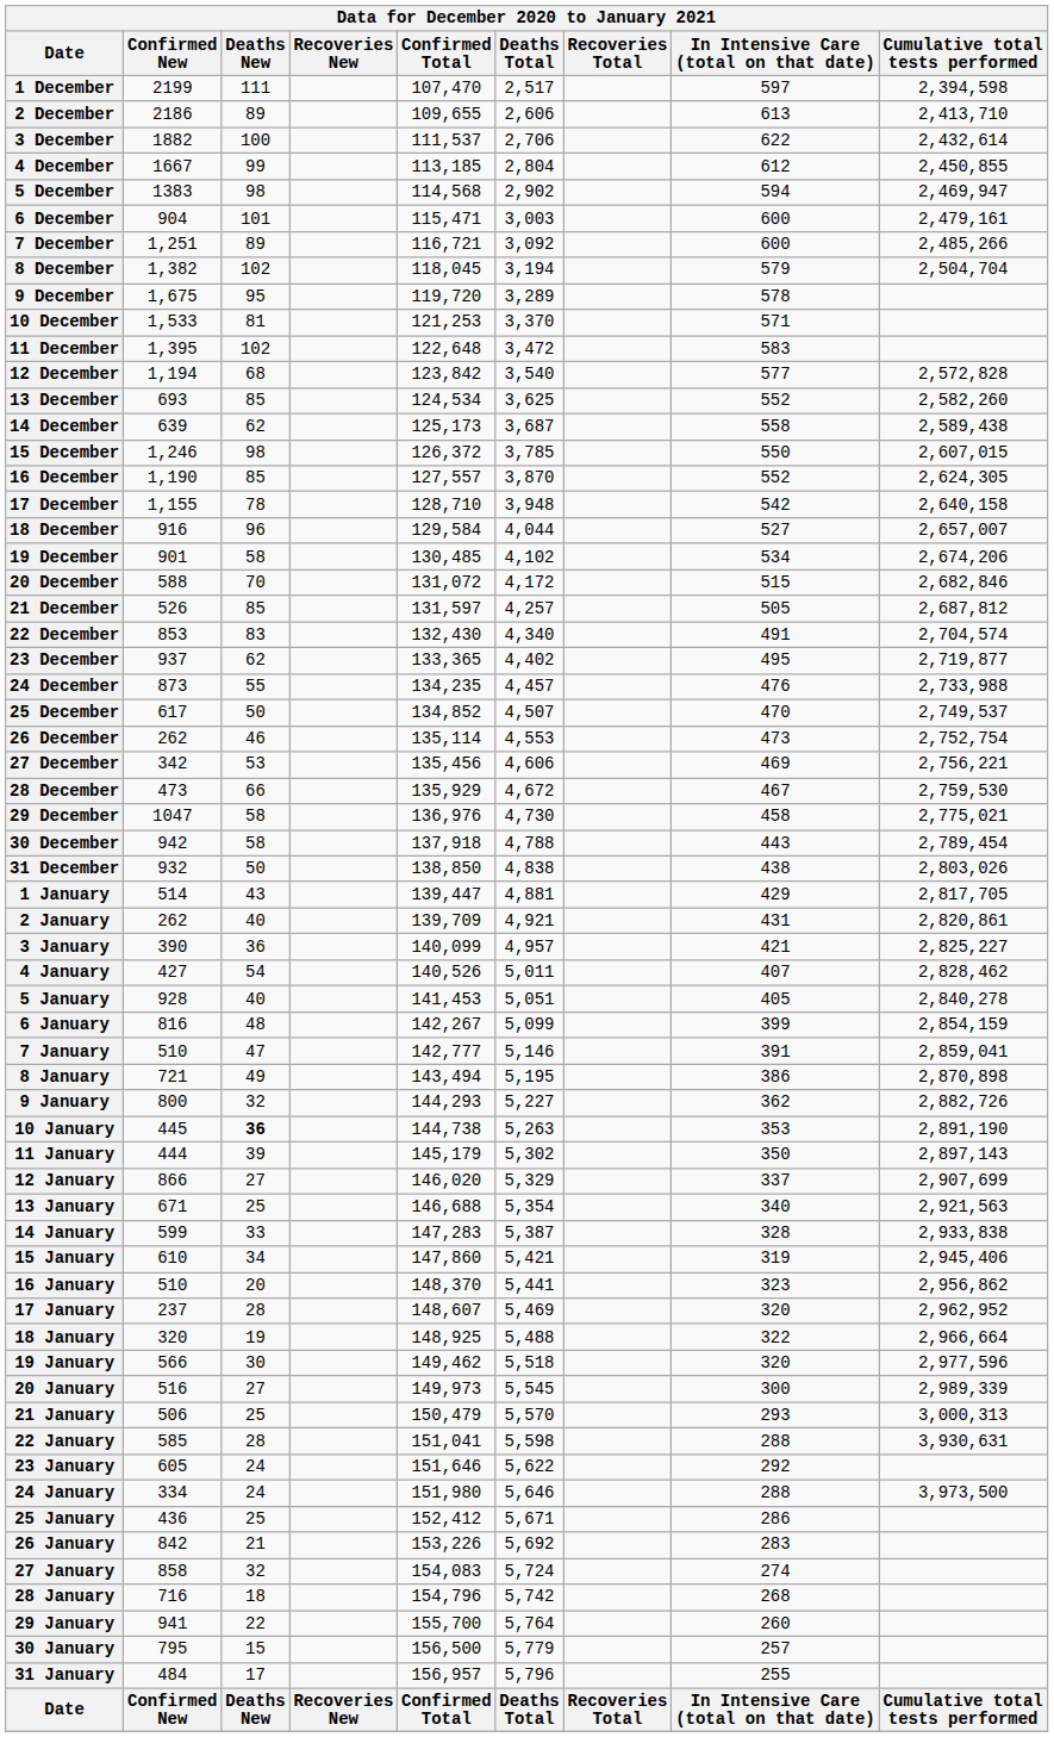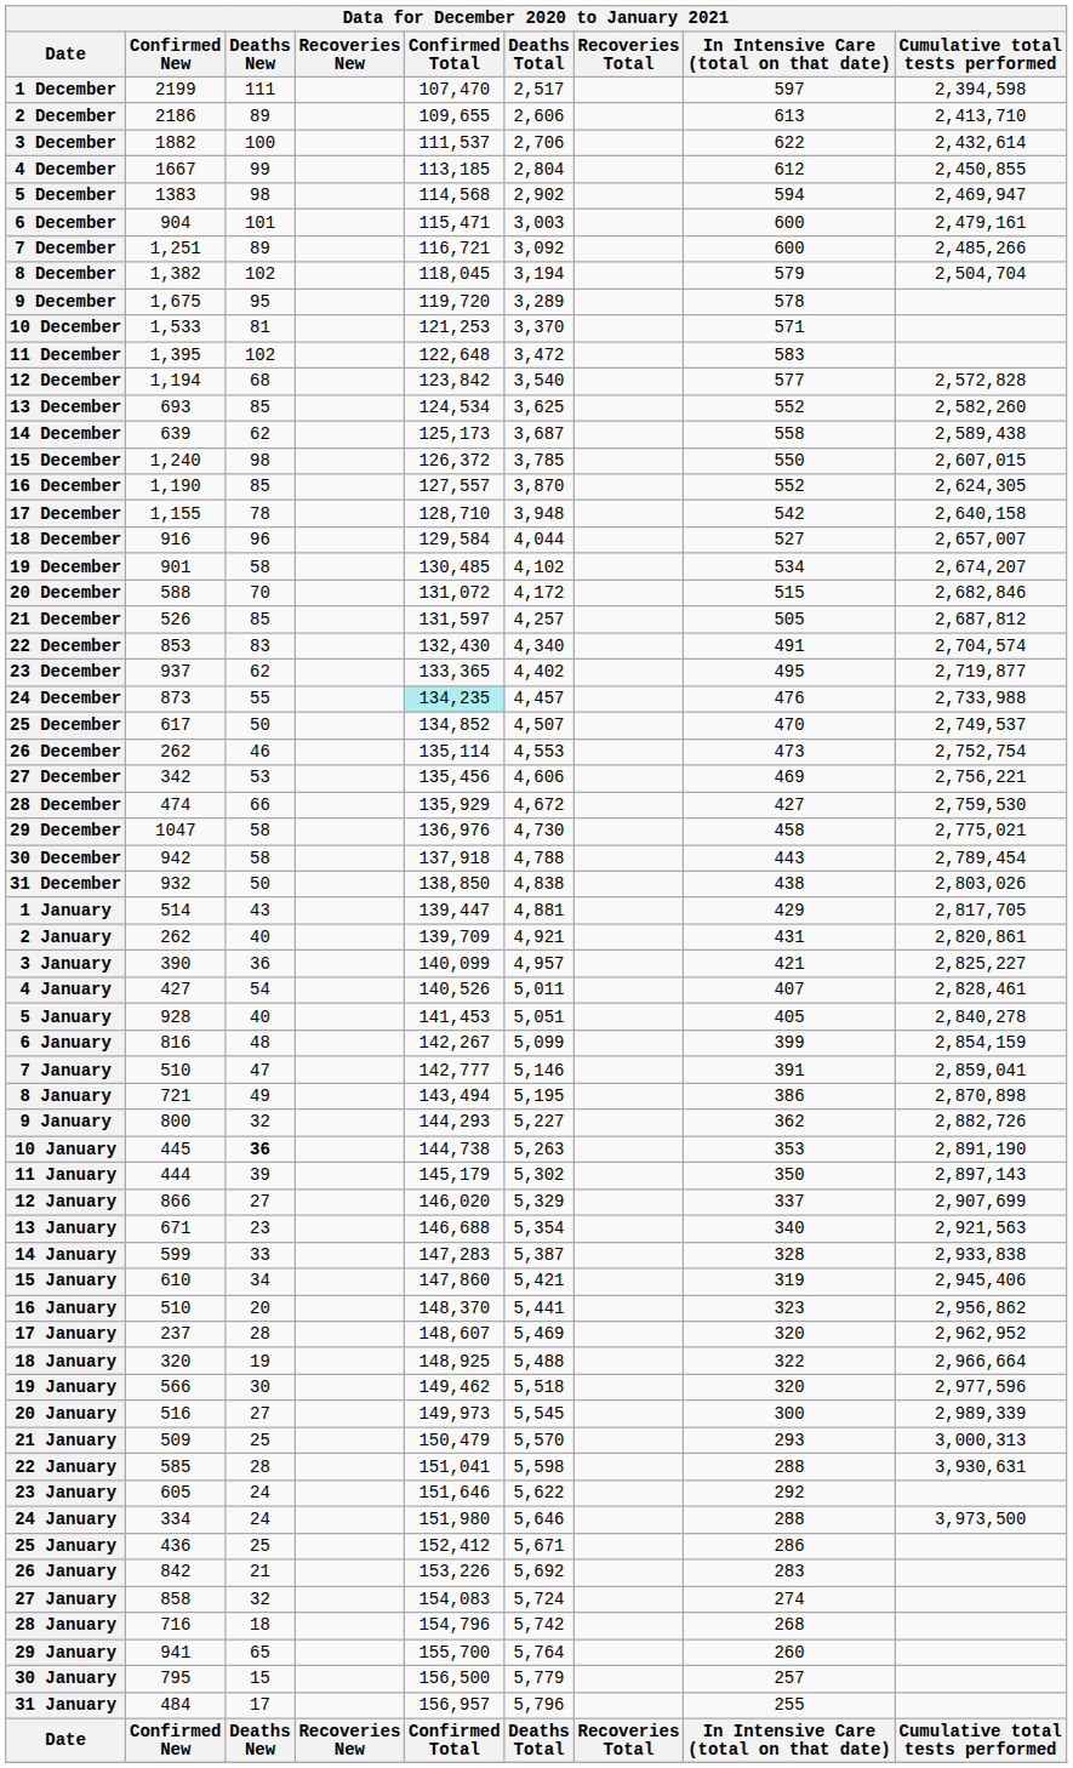15 December | Confirmed New: 1,246 -> 1,240
19 December | Cumulative total tests performed: 2,674,206 -> 2,674,207
24 December | Confirmed Total: no background -> paleturquoise background
28 December | Confirmed New: 473 -> 474
28 December | In Intensive Care (total on that date): 467 -> 427
4 January | Cumulative total tests performed: 2,828,462 -> 2,828,461
13 January | Deaths New: 25 -> 23
21 January | Confirmed New: 506 -> 509
29 January | Deaths New: 22 -> 65
